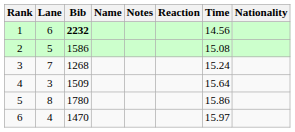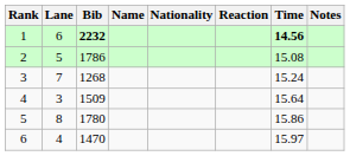columns swapped: Nationality <-> Notes
1 | Time: normal -> bold
2 | Bib: 1586 -> 1786
